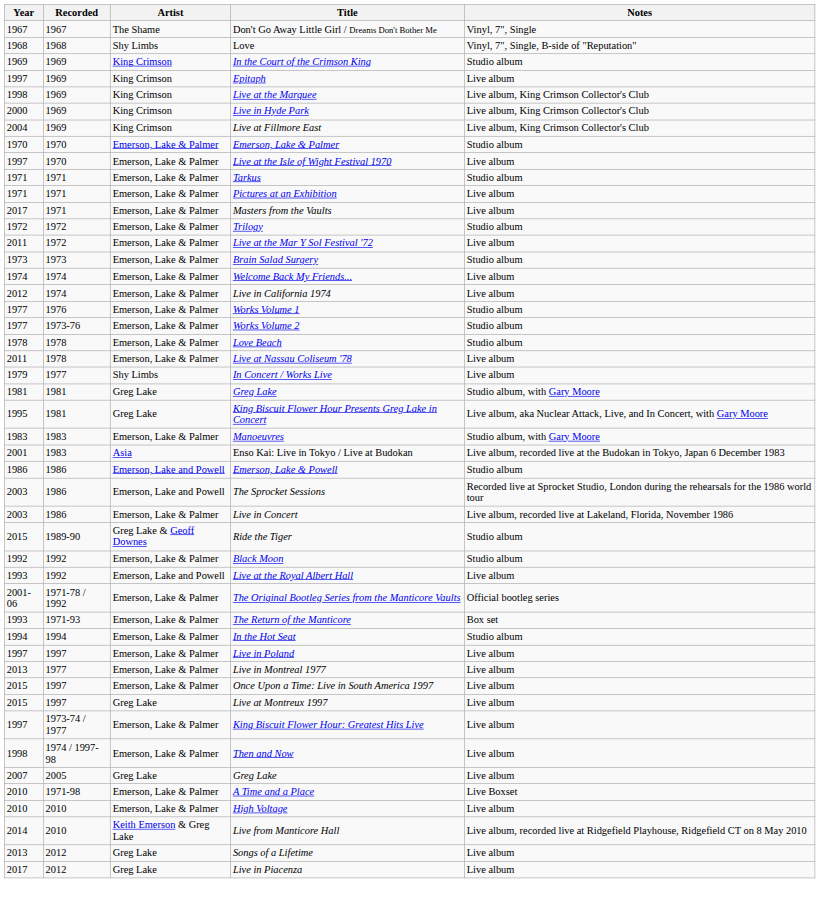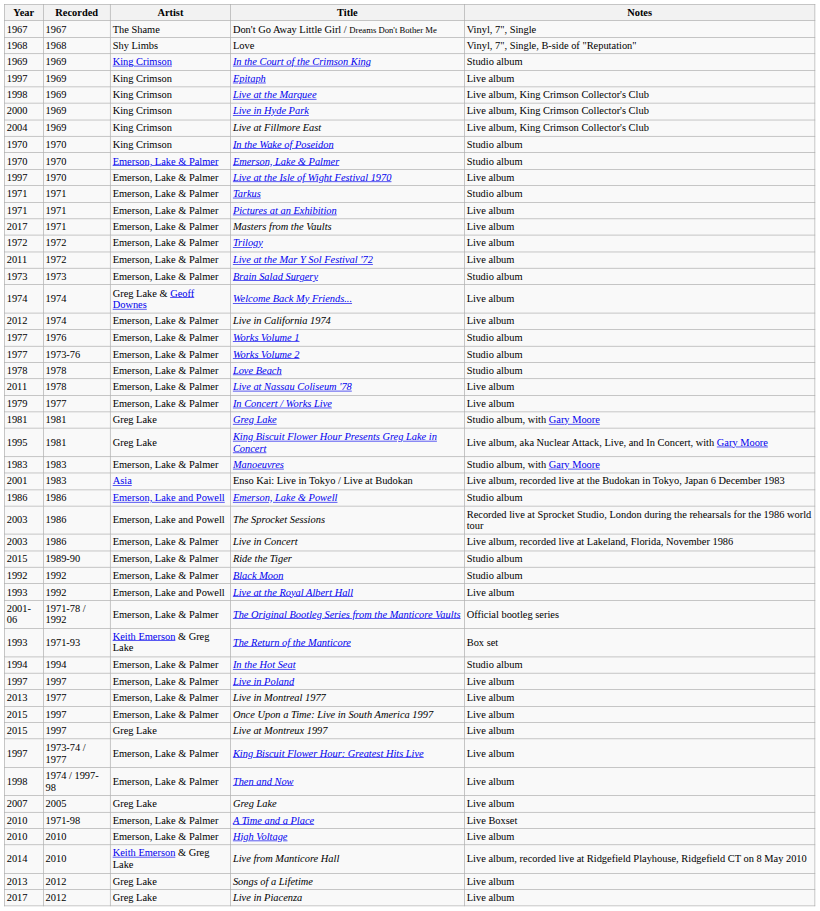+ row: 1970 | 1970 | King Crimson | In the Wake of Poseidon | Studio album
Trilogy | Notes: Studio album -> Live album
Welcome Back My Friends... | Artist: Emerson, Lake & Palmer -> Greg Lake & Geoff Downes
In Concert / Works Live | Artist: Shy Limbs -> Emerson, Lake & Palmer
Ride the Tiger | Artist: Greg Lake & Geoff Downes -> Emerson, Lake & Palmer
The Return of the Manticore | Artist: Emerson, Lake & Palmer -> Keith Emerson & Greg Lake
